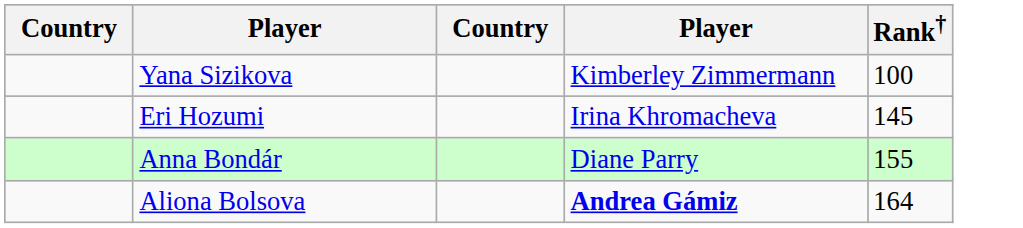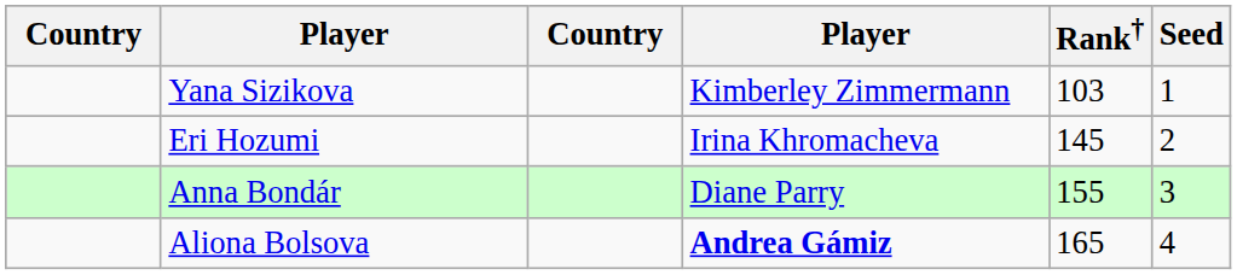+ column: Seed | 1 | 2 | 3 | 4
Yana Sizikova | Rank†: 100 -> 103
Aliona Bolsova | Rank†: 164 -> 165
